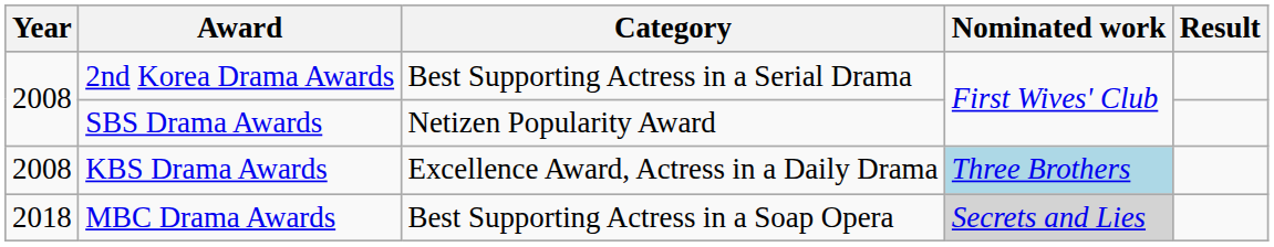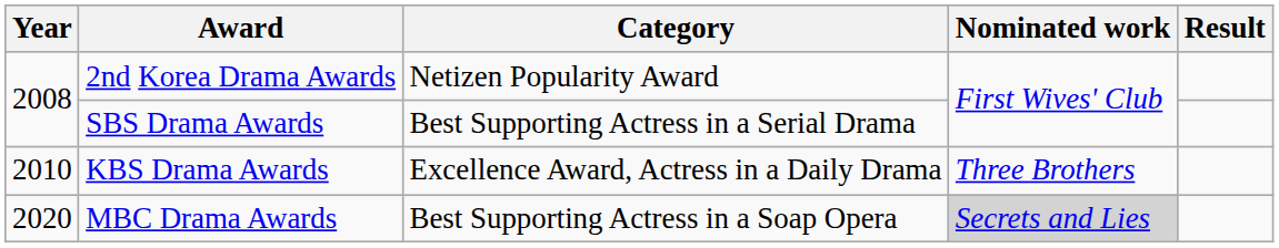2nd Korea Drama Awards | Category: Best Supporting Actress in a Serial Drama -> Netizen Popularity Award
SBS Drama Awards | Category: Netizen Popularity Award -> Best Supporting Actress in a Serial Drama
KBS Drama Awards | Year: 2008 -> 2010
KBS Drama Awards | Nominated work: lightblue background -> no background
MBC Drama Awards | Year: 2018 -> 2020
